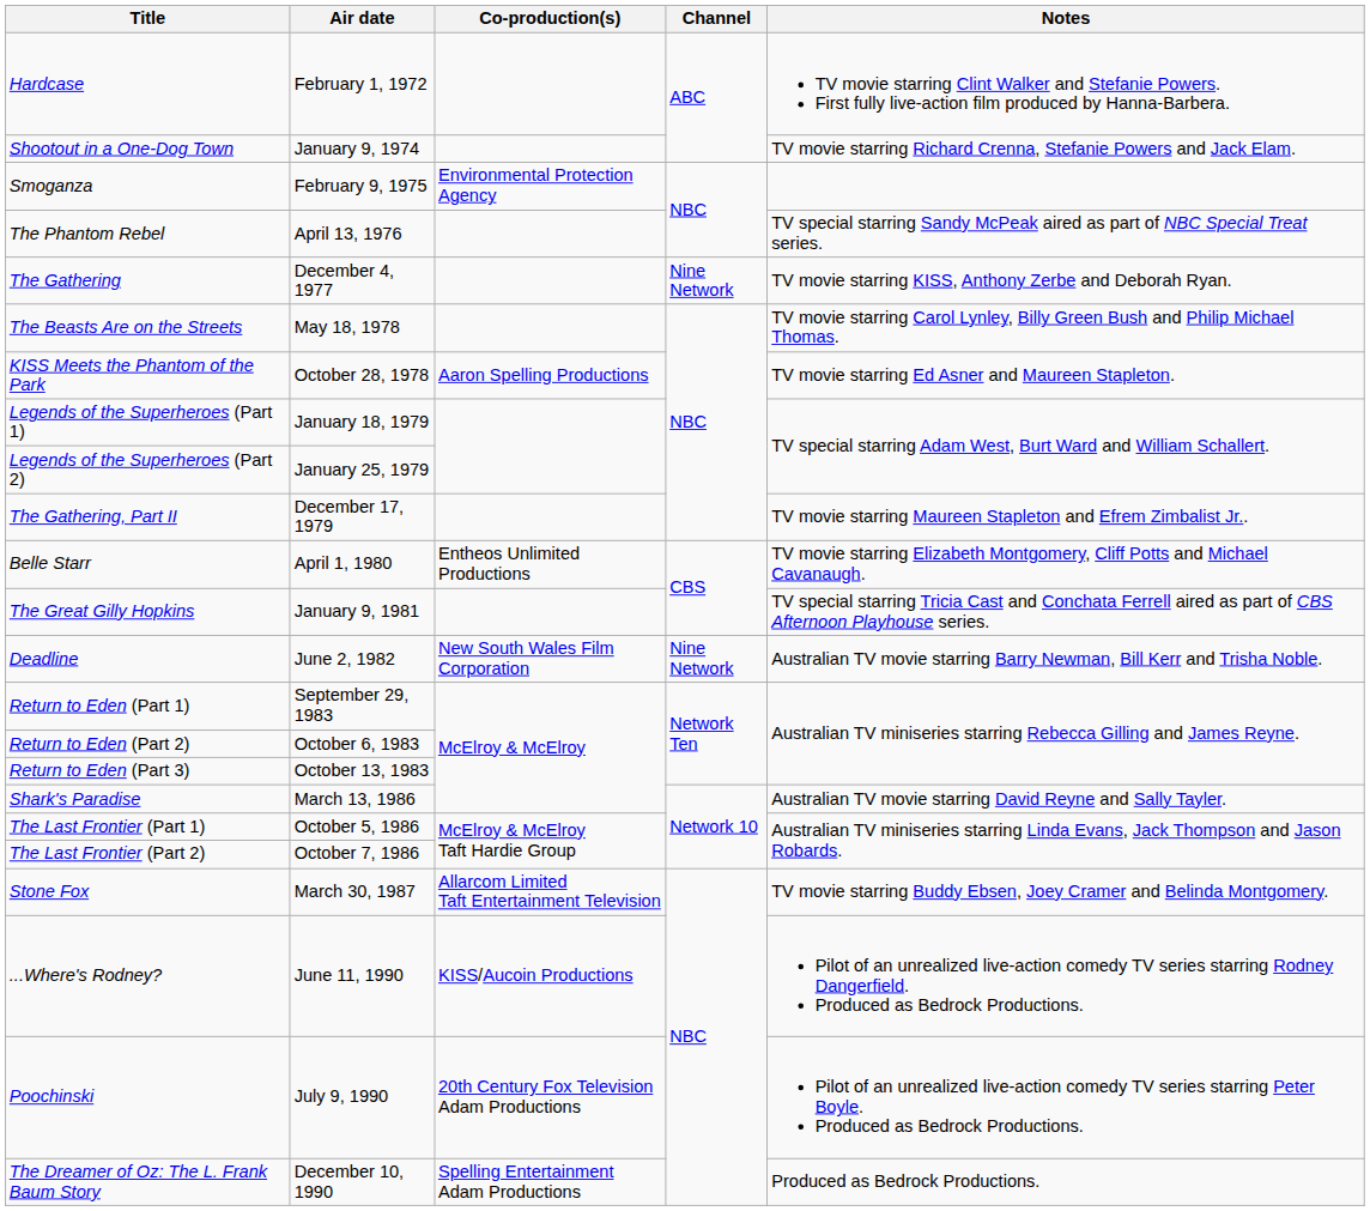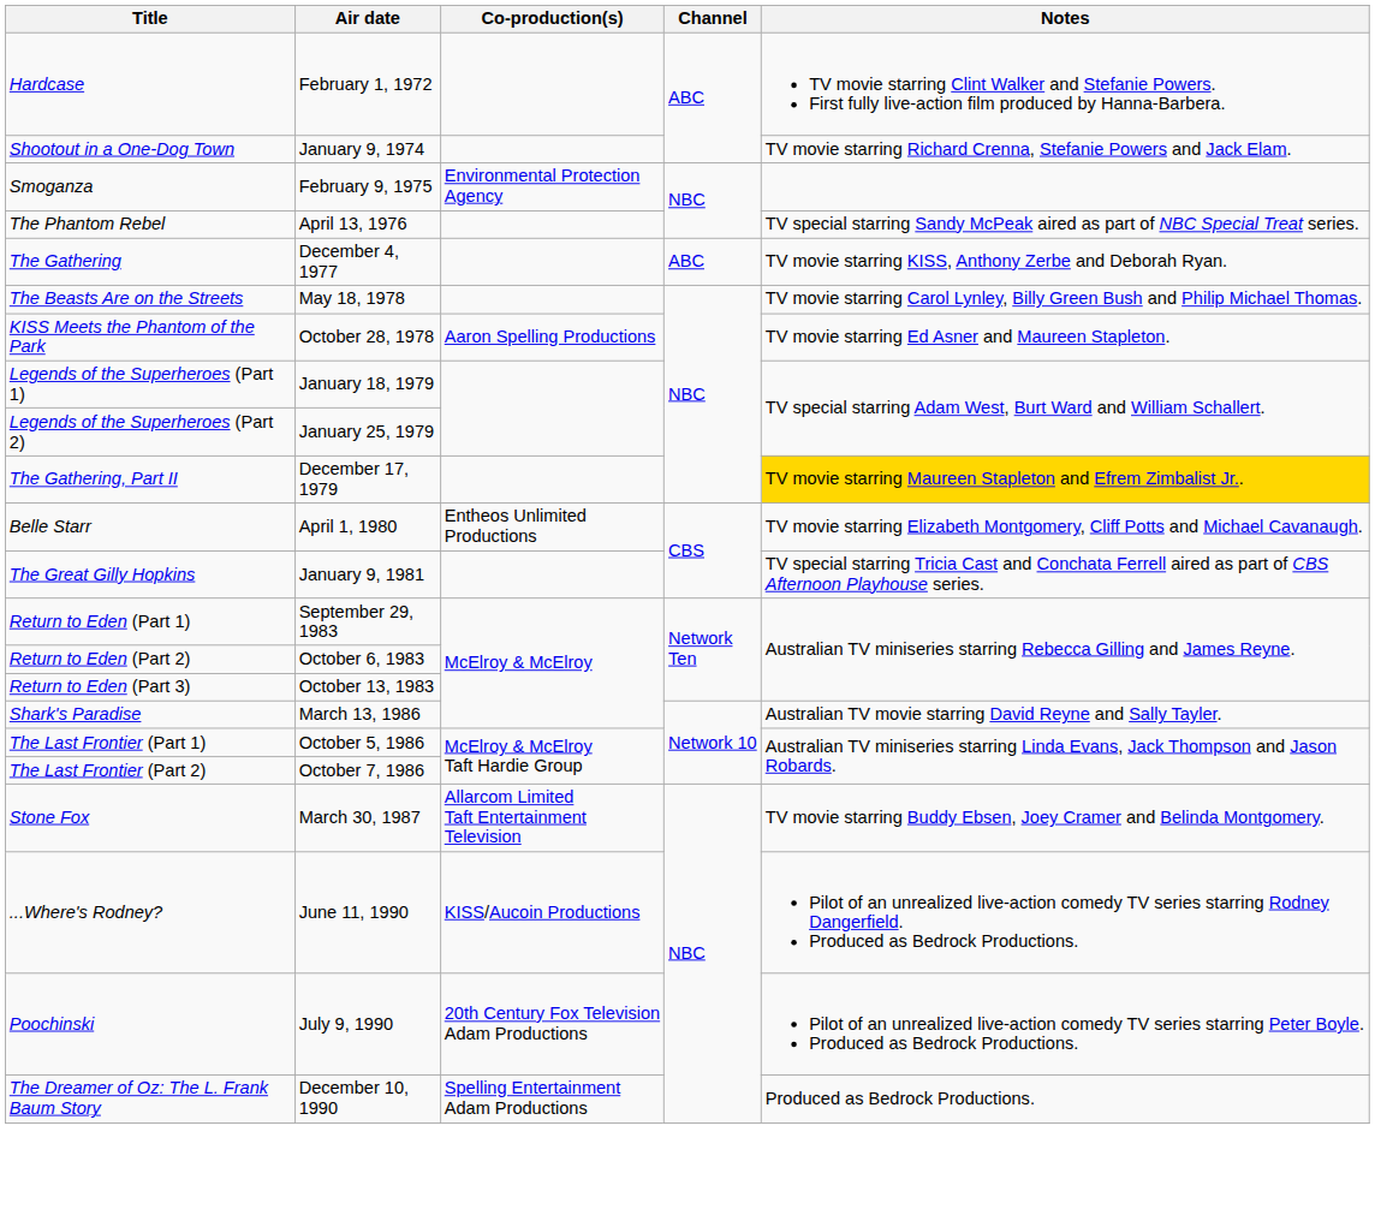The Gathering | Channel: Nine Network -> ABC
The Gathering, Part II | Notes: no background -> gold background
- row: Deadline | June 2, 1982 | New South Wales Film Corporation | Nine Network | Australian TV movie starring Barry Newman, Bill Kerr and Trisha Noble.
